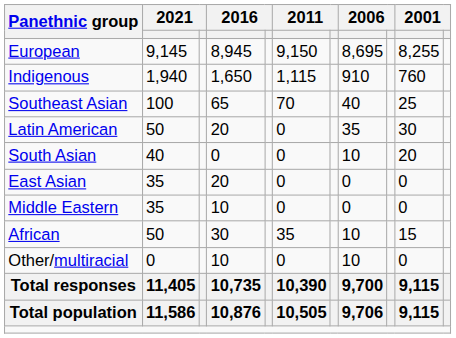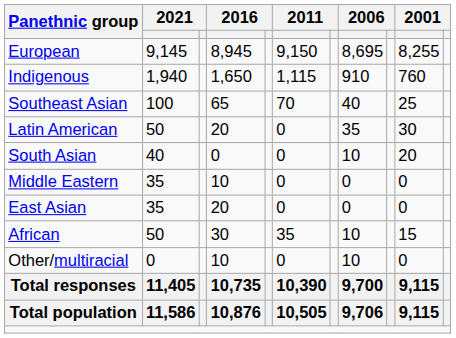rows swapped: East Asian <-> Middle Eastern
